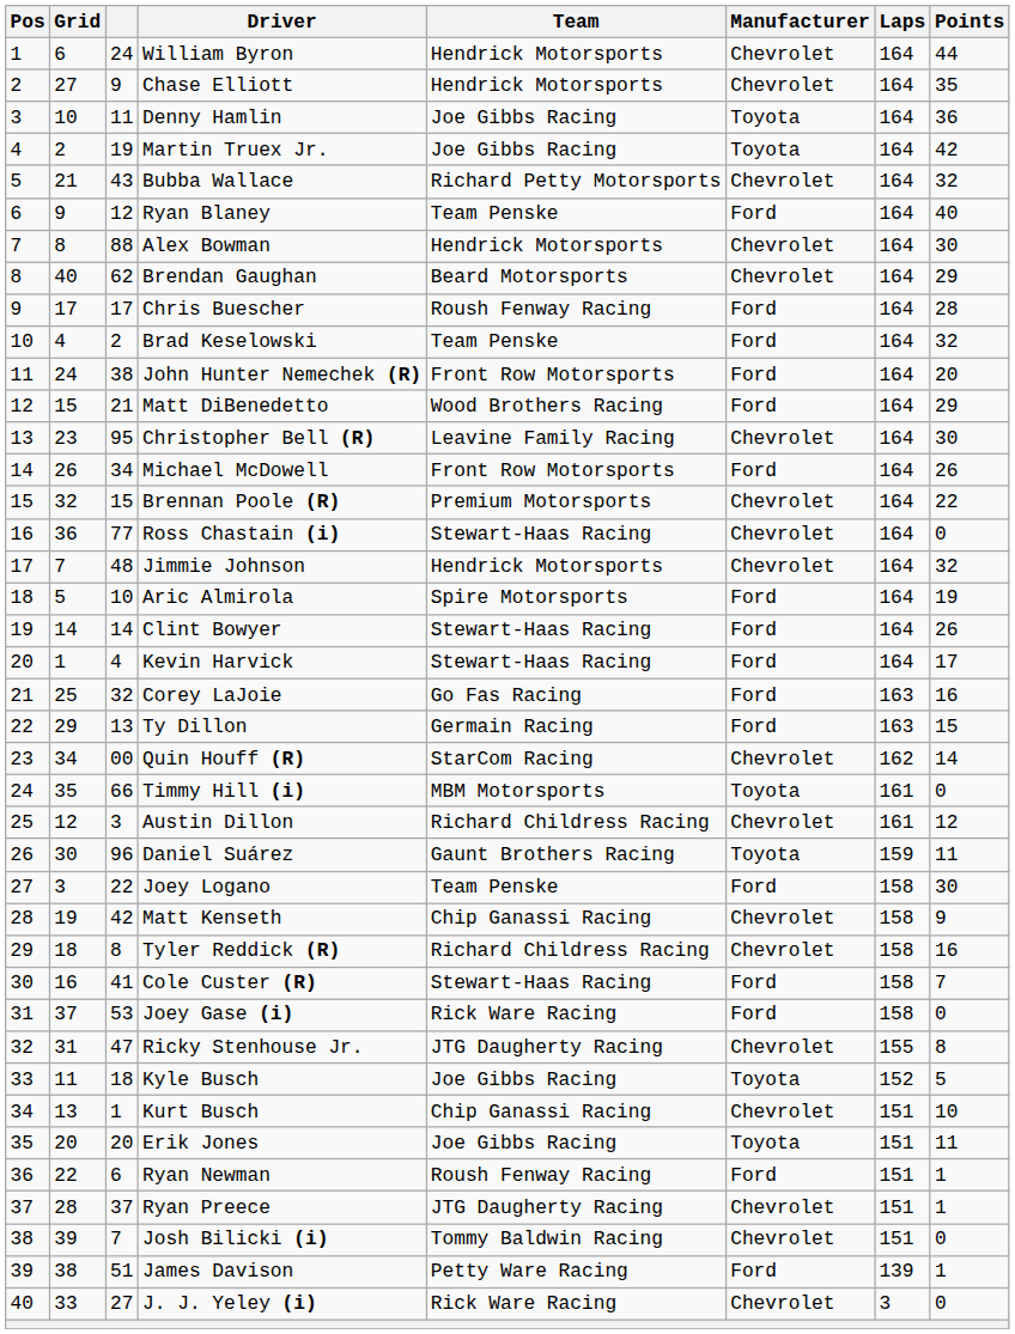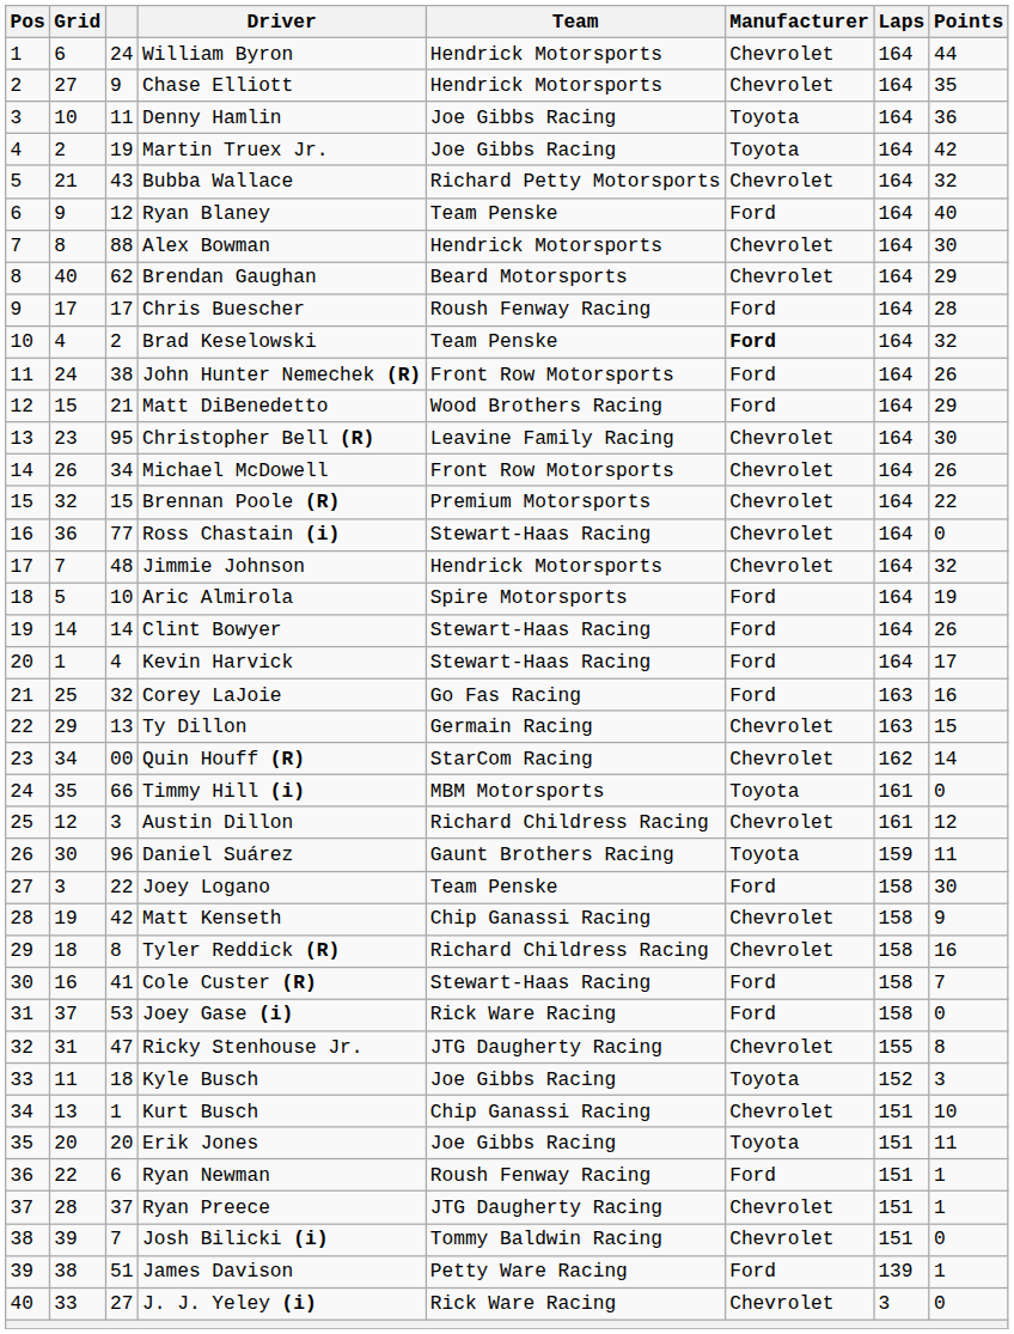Brad Keselowski | Manufacturer: normal -> bold
John Hunter Nemechek (R) | Points: 20 -> 26
Michael McDowell | Manufacturer: Ford -> Chevrolet
Ty Dillon | Manufacturer: Ford -> Chevrolet
Kyle Busch | Points: 5 -> 3
